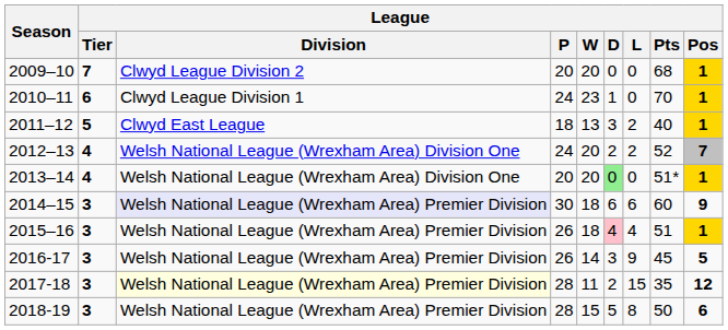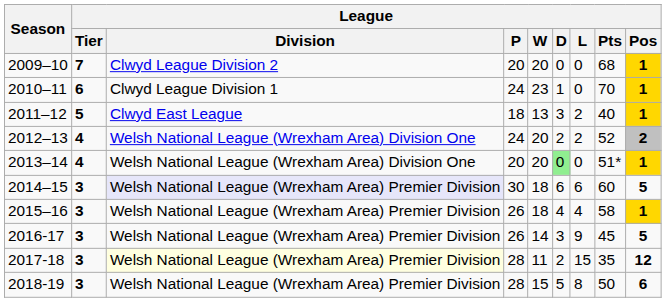2012–13 | League / Pos: 7 -> 2
2014–15 | League / Pos: 9 -> 5
2015–16 | League / D: pink background -> no background
2015–16 | League / Pts: 51 -> 58
